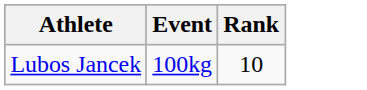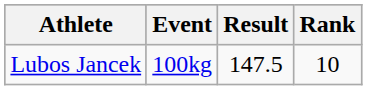+ column: Result | 147.5
